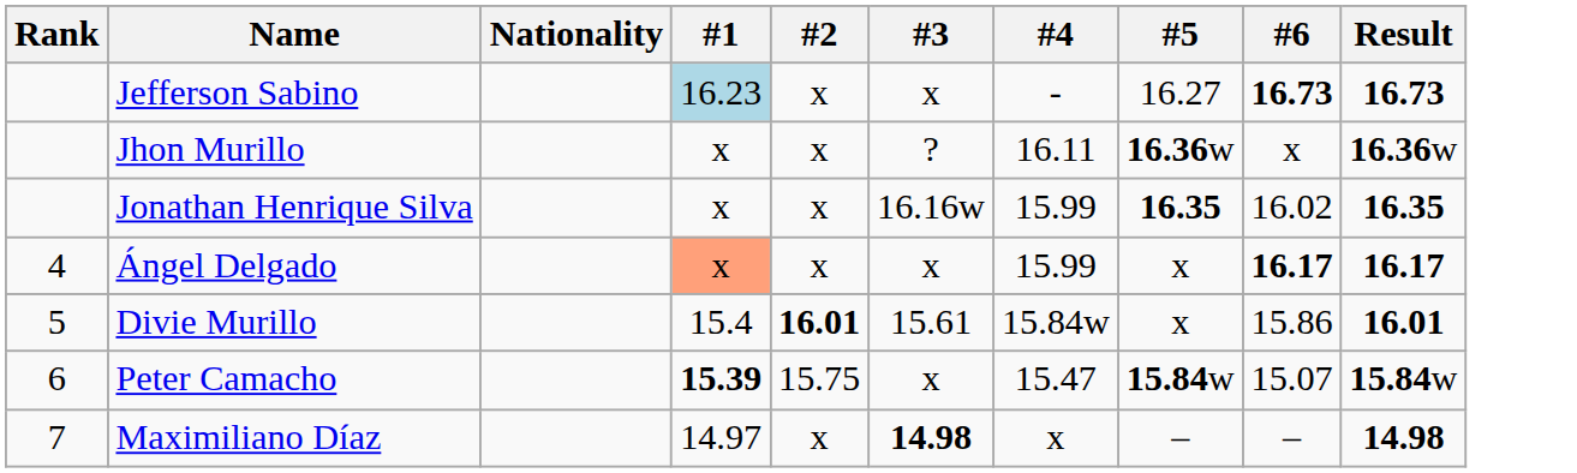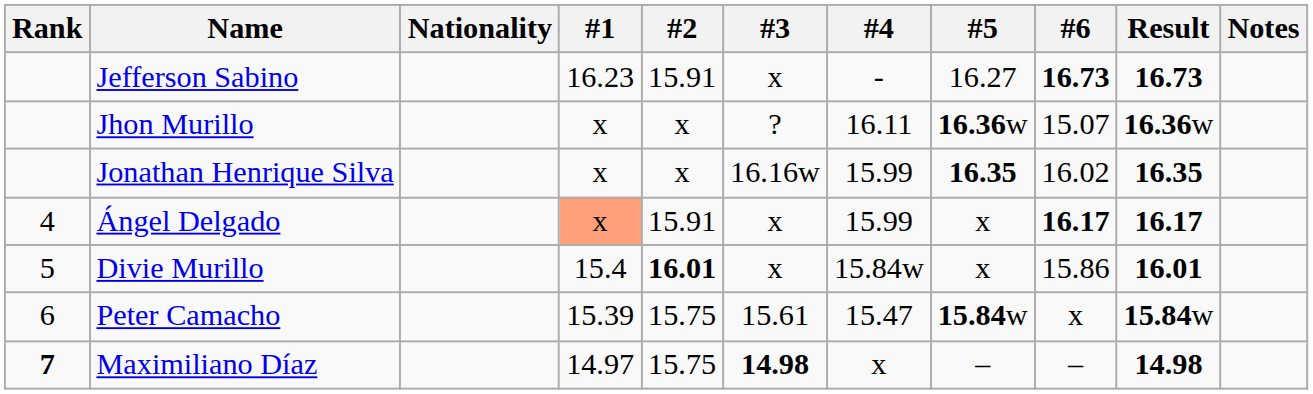+ column: Notes
Jefferson Sabino | #1: lightblue background -> no background
Jefferson Sabino | #2: x -> 15.91
Jhon Murillo | #6: x -> 15.07
Ángel Delgado | #2: x -> 15.91
Divie Murillo | #3: 15.61 -> x
Peter Camacho | #1: bold -> normal
Peter Camacho | #3: x -> 15.61
Peter Camacho | #6: 15.07 -> x
Maximiliano Díaz | Rank: normal -> bold
Maximiliano Díaz | #2: x -> 15.75
